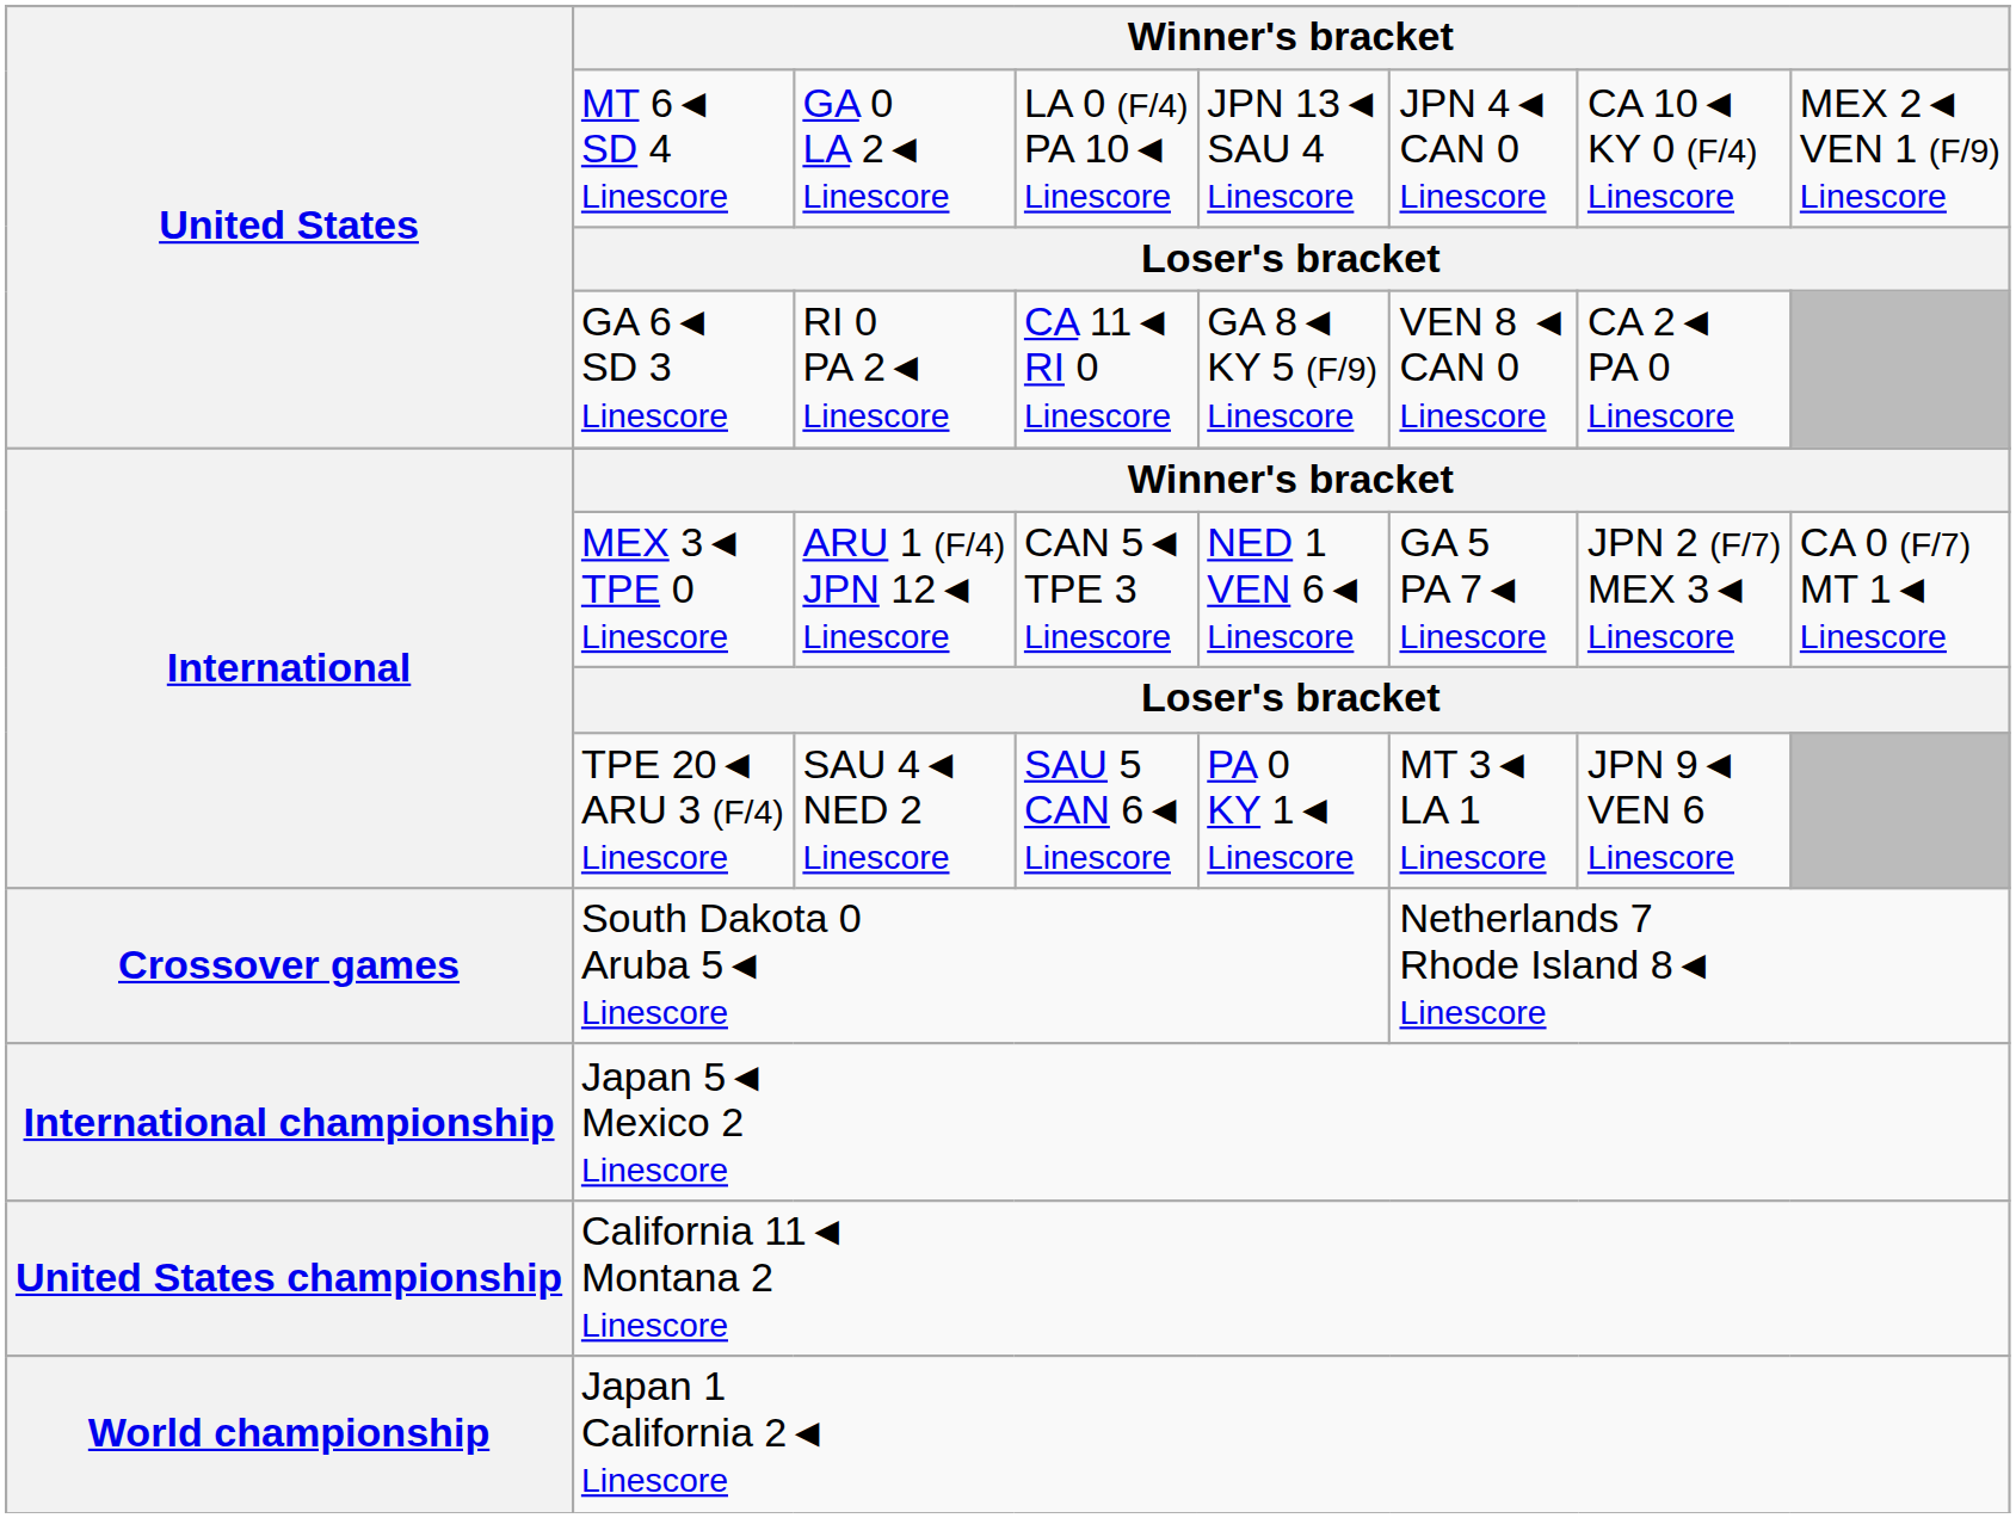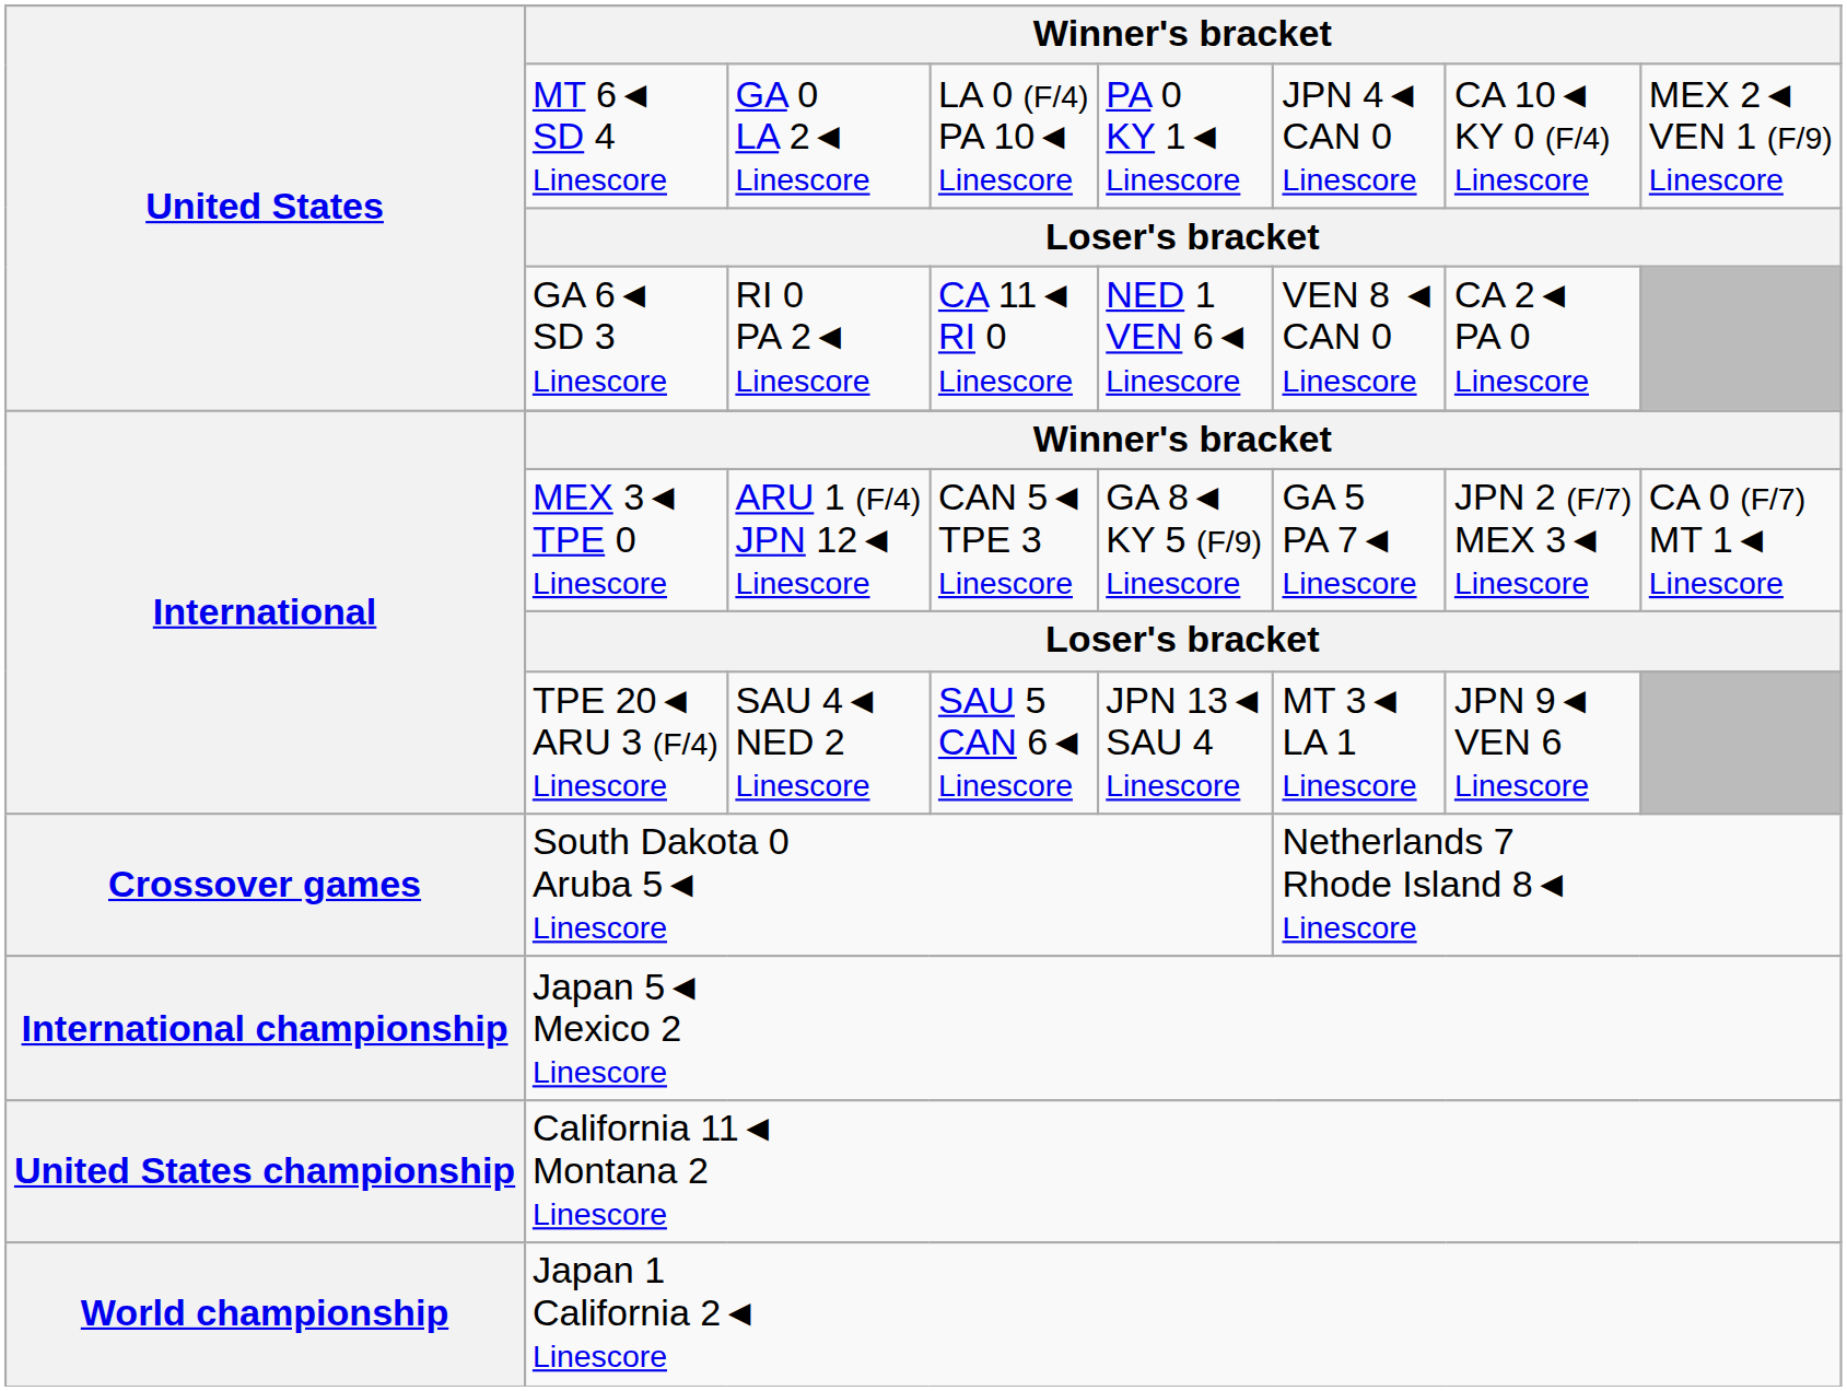MT 6◄ SD 4 Linescore | column 5: JPN 13◄ SAU 4 Linescore -> PA 0 KY 1◄ Linescore
GA 6◄ SD 3 Linescore | column 5: GA 8◄ KY 5 (F/9) Linescore -> NED 1 VEN 6◄ Linescore
MEX 3◄ TPE 0 Linescore | column 5: NED 1 VEN 6◄ Linescore -> GA 8◄ KY 5 (F/9) Linescore
TPE 20◄ ARU 3 (F/4) Linescore | column 5: PA 0 KY 1◄ Linescore -> JPN 13◄ SAU 4 Linescore
